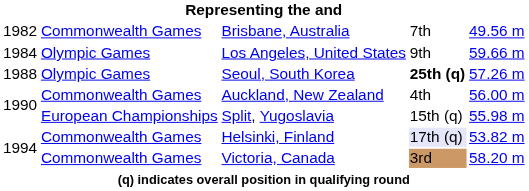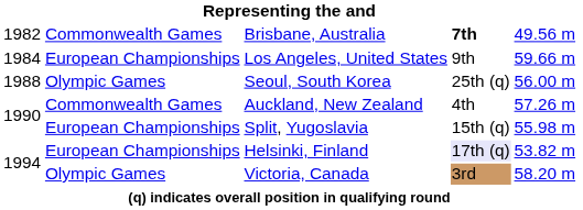Brisbane, Australia | column 4: normal -> bold
Los Angeles, United States | column 2: Olympic Games -> European Championships
Seoul, South Korea | column 4: bold -> normal
Seoul, South Korea | column 5: 57.26 m -> 56.00 m
Auckland, New Zealand | column 5: 56.00 m -> 57.26 m
Helsinki, Finland | column 2: Commonwealth Games -> European Championships
Victoria, Canada | column 2: Commonwealth Games -> Olympic Games
